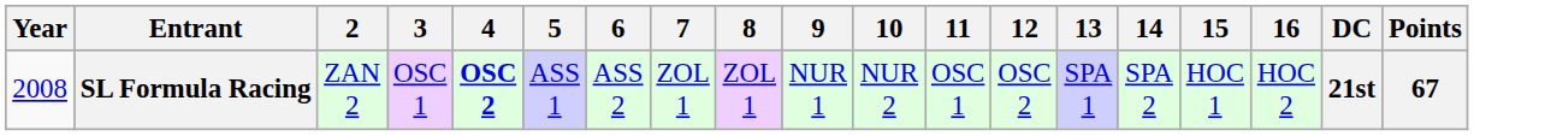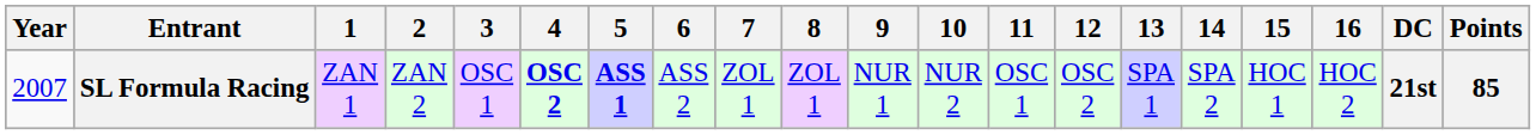+ column: 1 | ZAN 1
SL Formula Racing | Year: 2008 -> 2007
SL Formula Racing | 5: normal -> bold
SL Formula Racing | Points: 67 -> 85
